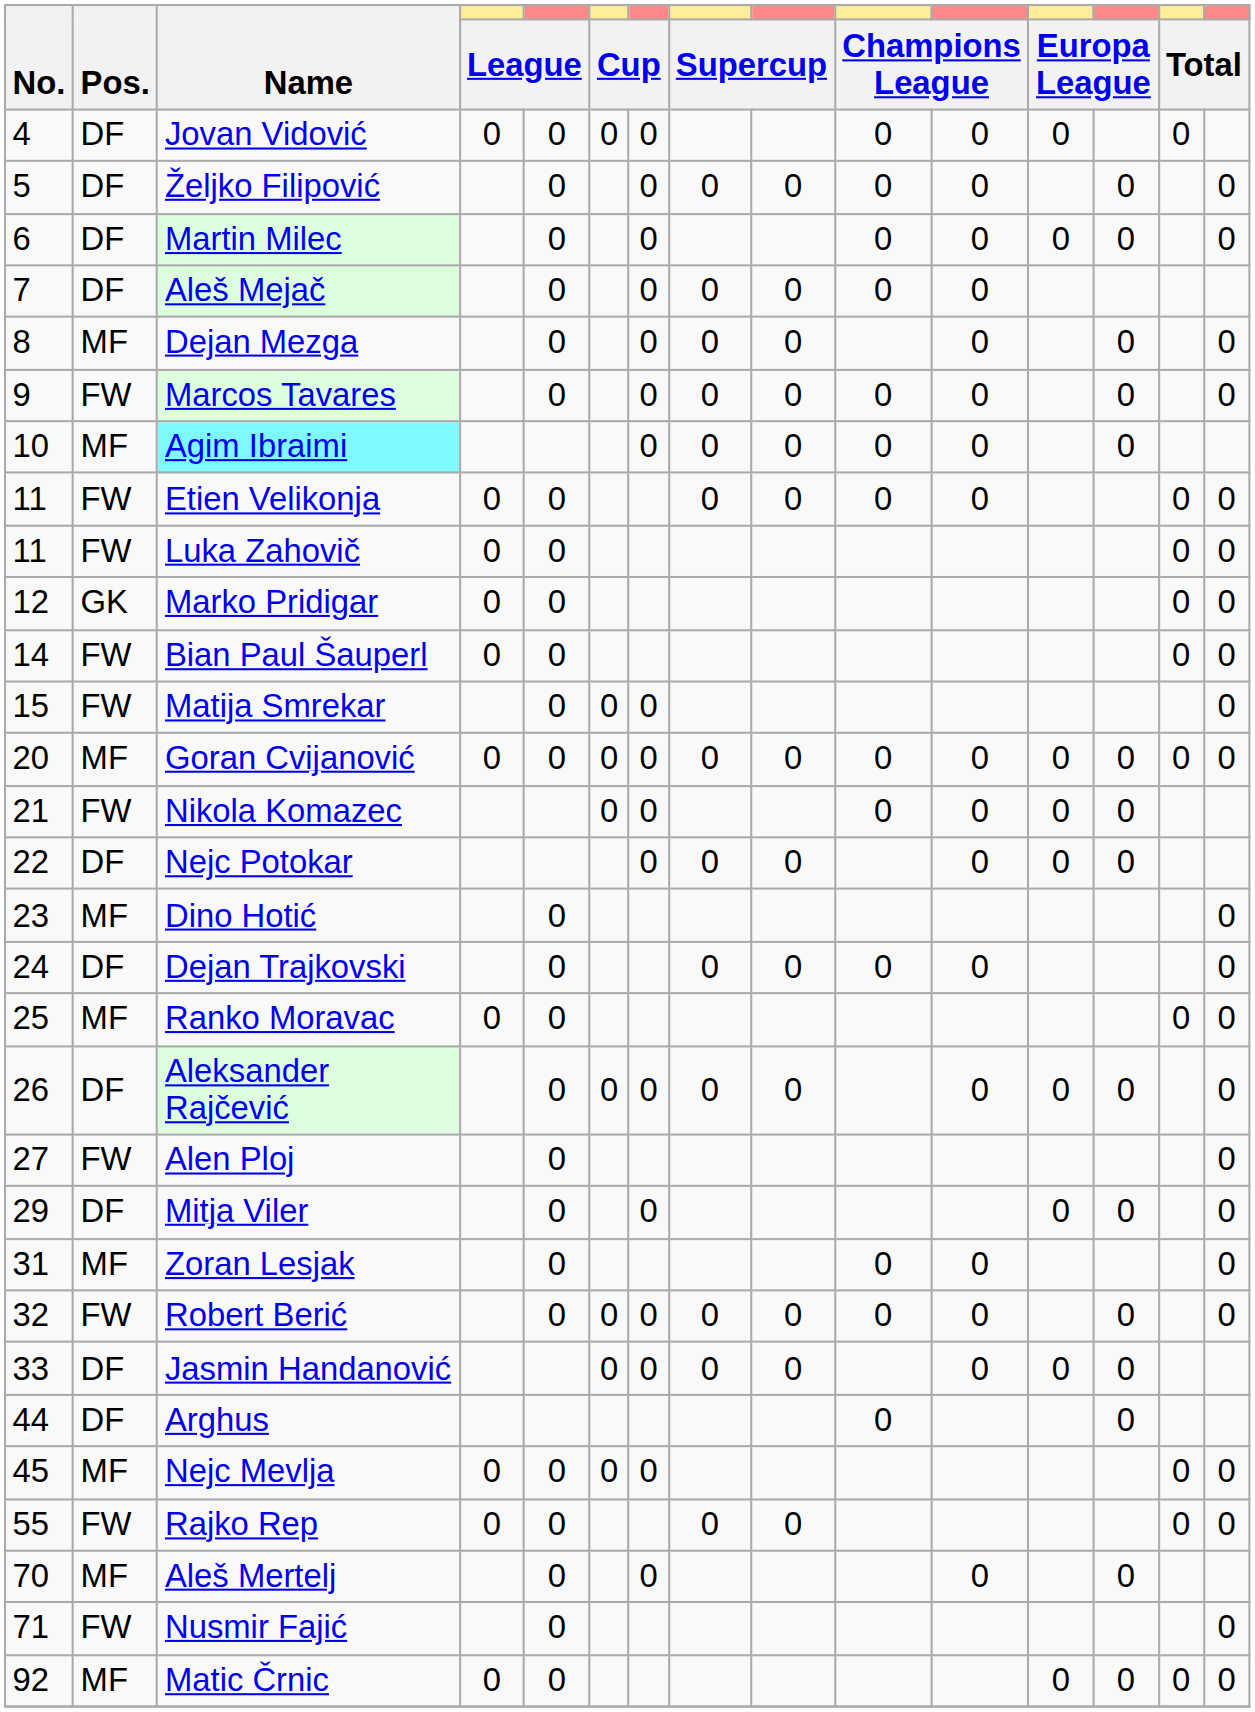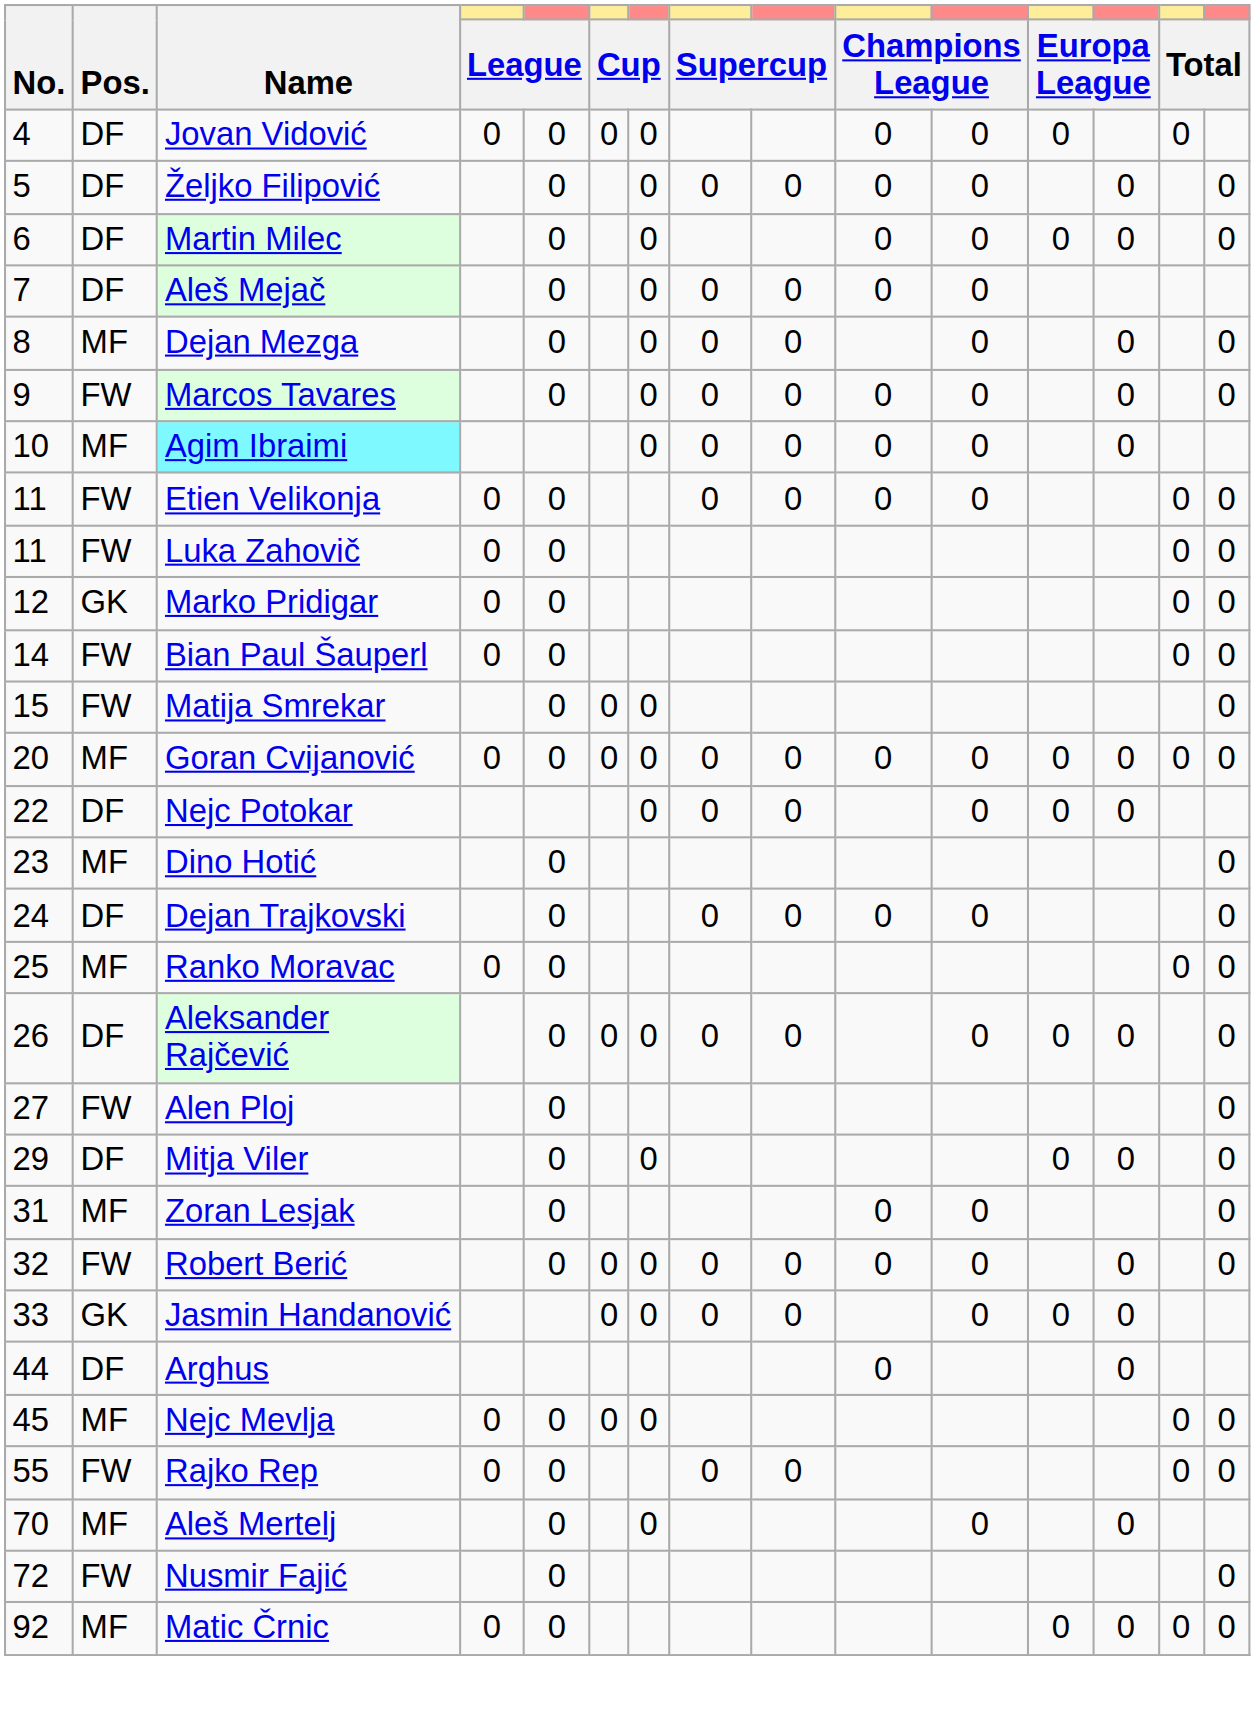- row: 21 | FW | Nikola Komazec | 0 | 0 | 0 | 0 | 0 | 0
Jasmin Handanović | Pos.: DF -> GK
Nusmir Fajić | No.: 71 -> 72
